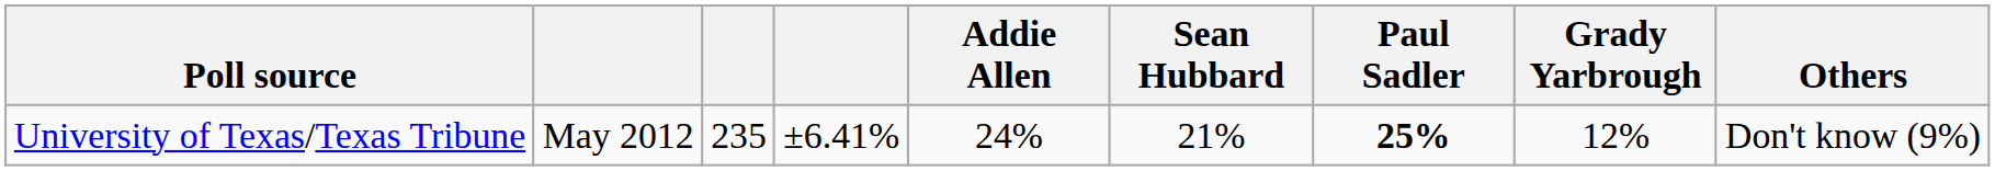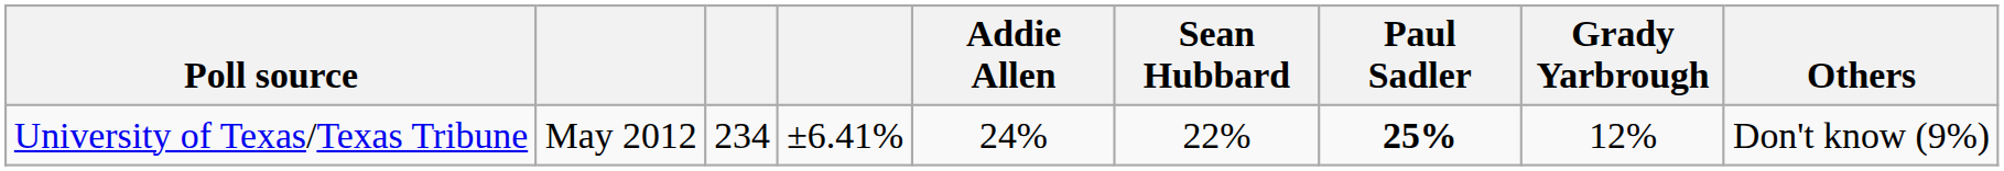University of Texas/Texas Tribune | column 3: 235 -> 234
University of Texas/Texas Tribune | Sean Hubbard: 21% -> 22%
